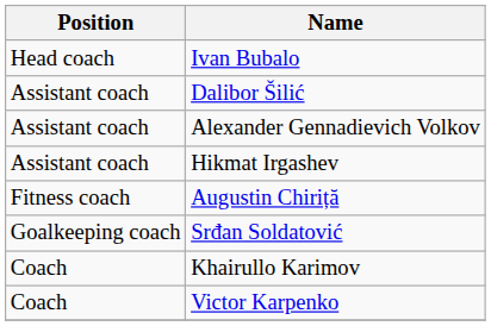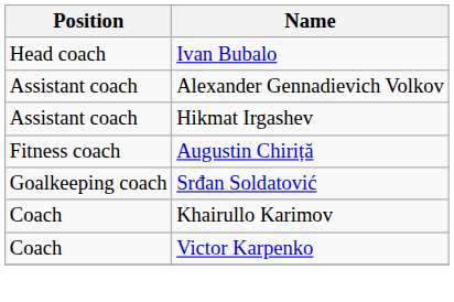- row: Assistant coach | Dalibor Šilić
